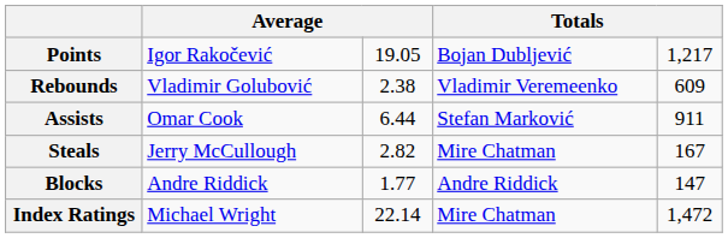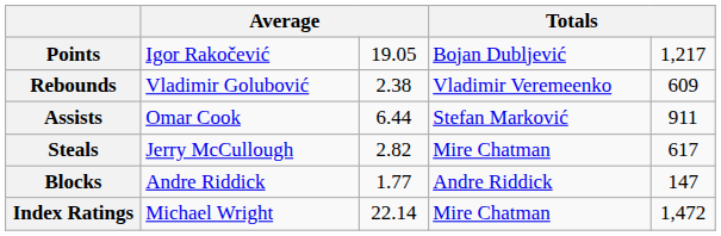Steals | column 5: 167 -> 617
